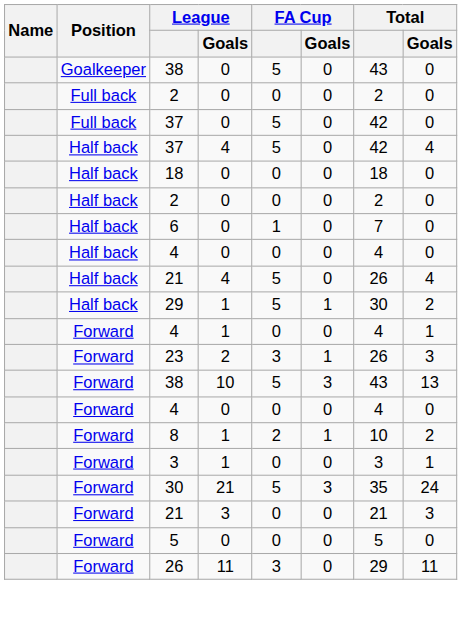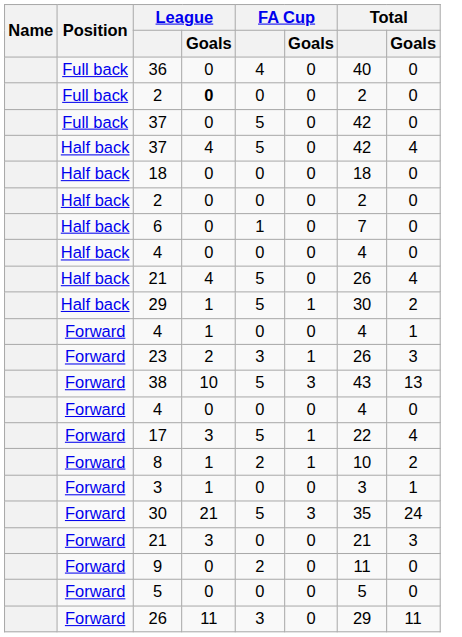- row: Goalkeeper | 38 | 0 | 5 | 0 | 43 | 0
+ row: Full back | 36 | 0 | 4 | 0 | 40 | 0
Full back / 2 | League / Goals: normal -> bold
+ row: Forward | 17 | 3 | 5 | 1 | 22 | 4
+ row: Forward | 9 | 0 | 2 | 0 | 11 | 0
